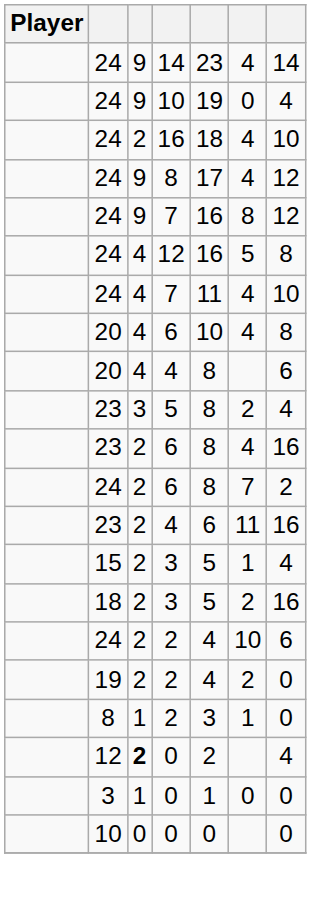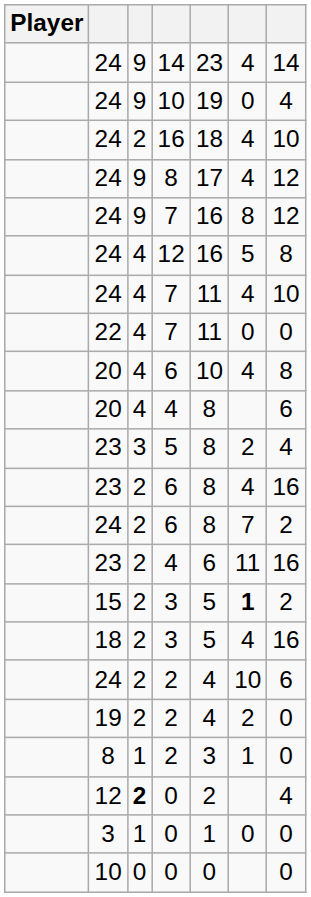+ row: 22 | 4 | 7 | 11 | 0 | 0
15 / 3 | column 6: normal -> bold
15 / 3 | column 7: 4 -> 2
18 / 3 | column 6: 2 -> 4
